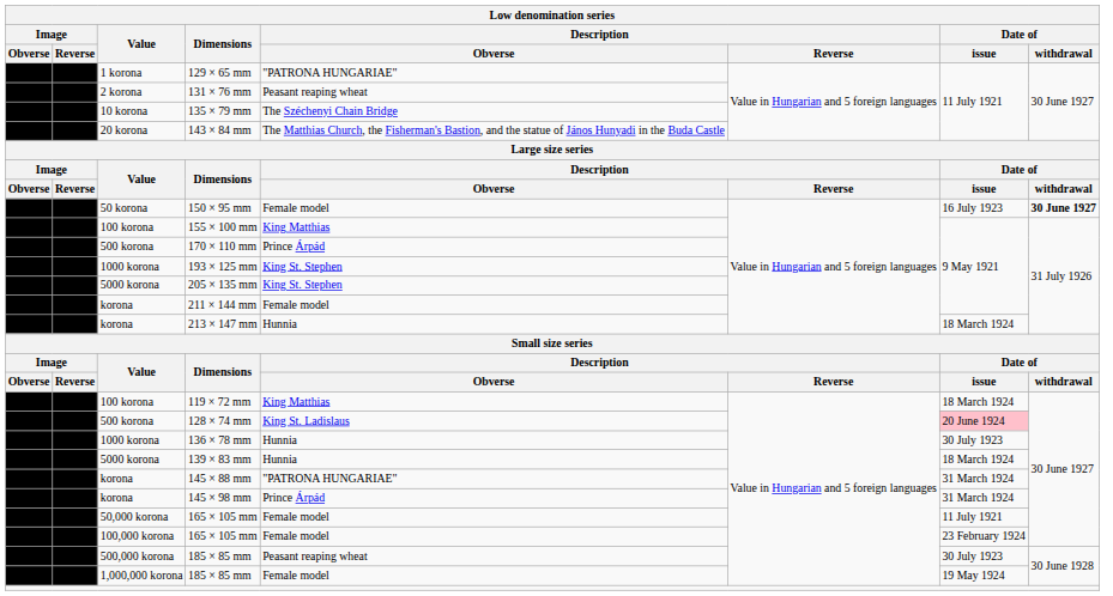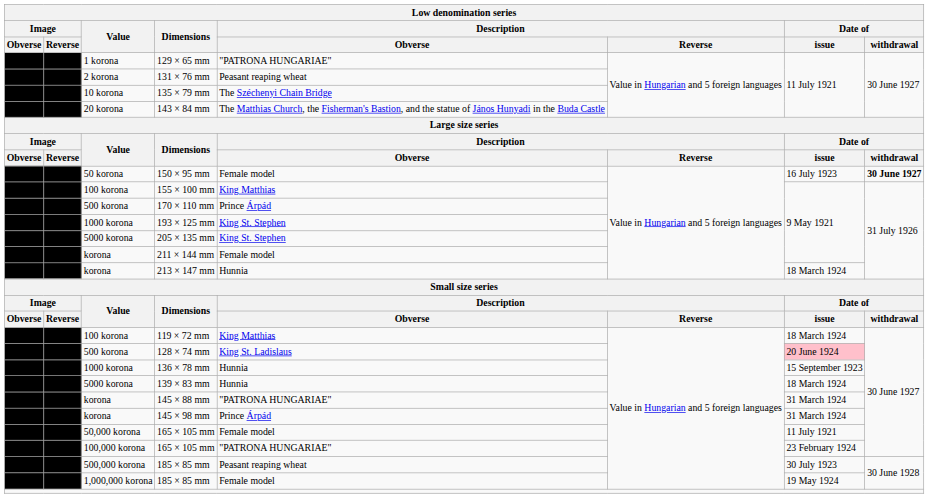136 × 78 mm | Date of / issue: 30 July 1923 -> 15 September 1923
100,000 korona / 165 × 105 mm | Description / Obverse: Female model -> "PATRONA HUNGARIAE"
